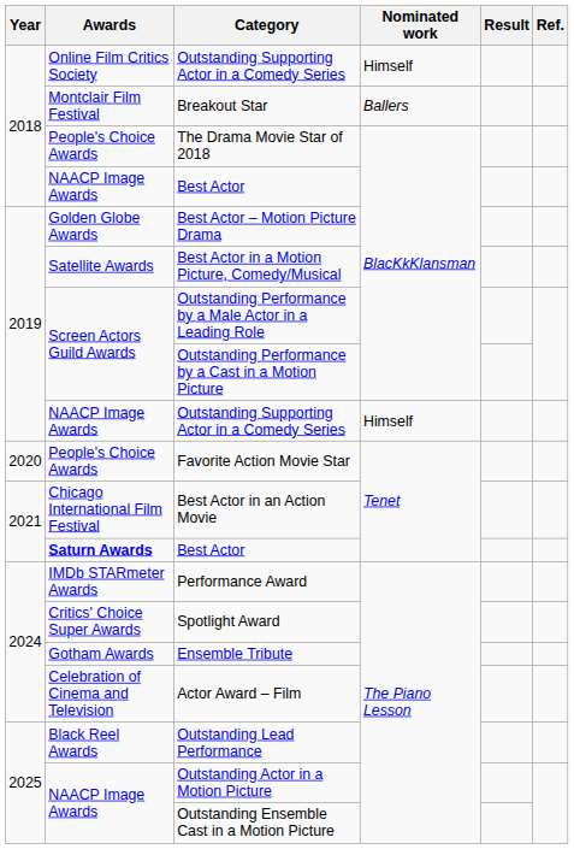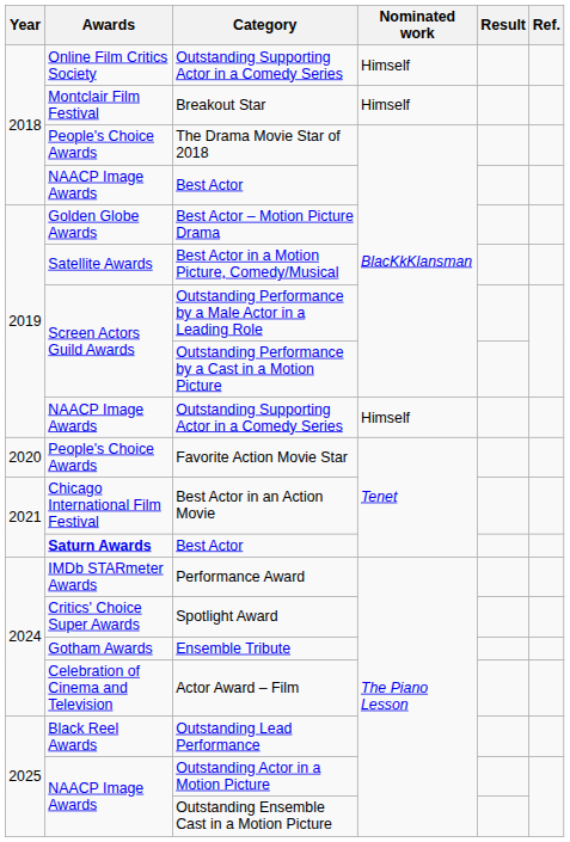Breakout Star | Nominated work: Ballers -> Himself
